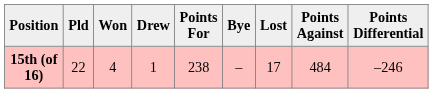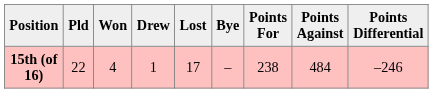columns swapped: Lost <-> Points For
